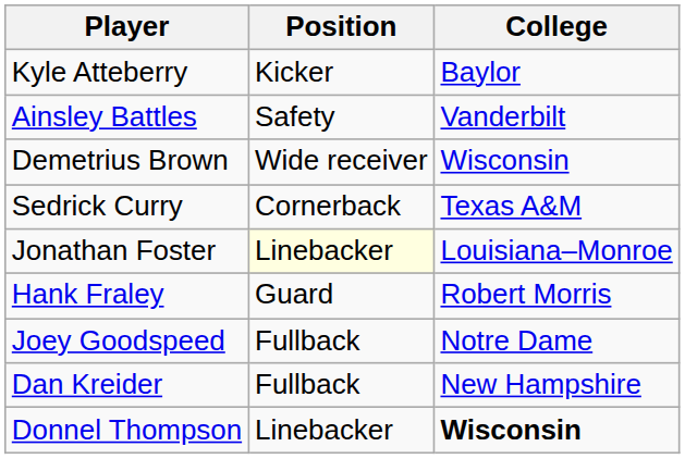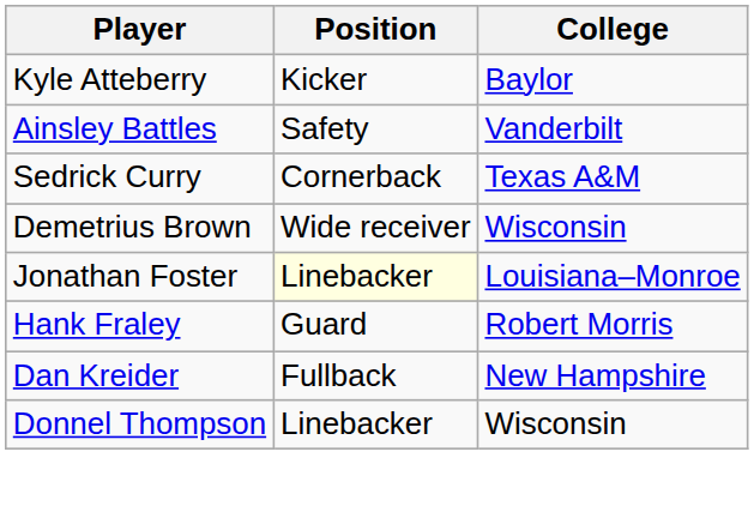rows swapped: Demetrius Brown <-> Sedrick Curry
- row: Joey Goodspeed | Fullback | Notre Dame
Donnel Thompson | College: bold -> normal
